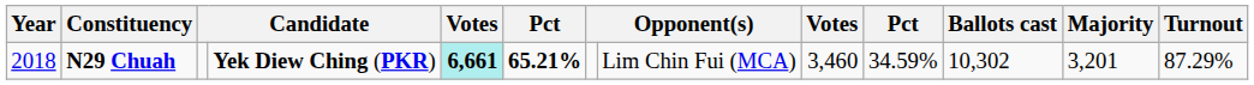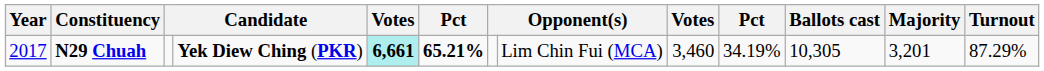N29 Chuah | Year: 2018 -> 2017
N29 Chuah | column 10: 34.59% -> 34.19%
N29 Chuah | Ballots cast: 10,302 -> 10,305
